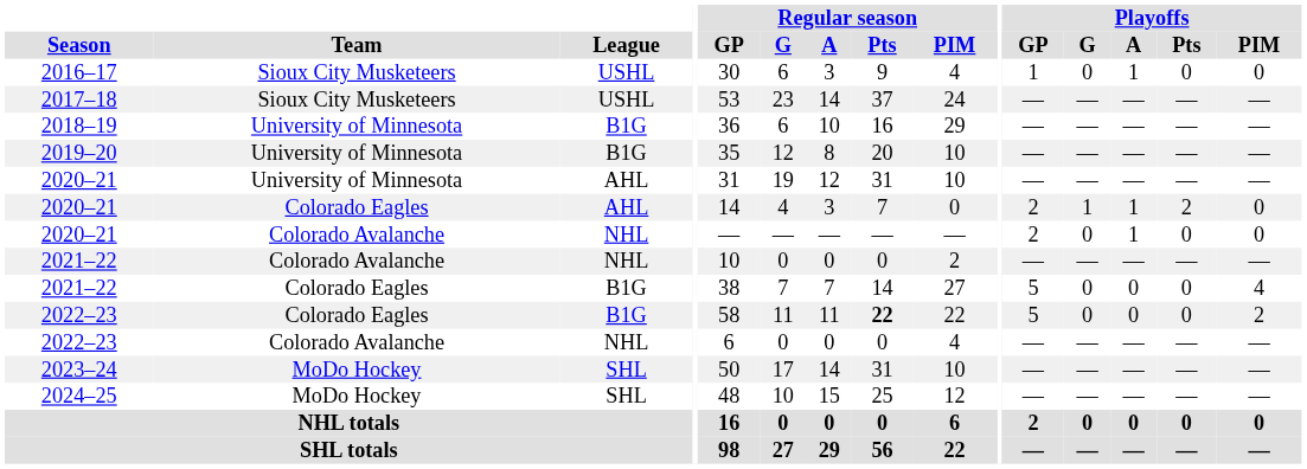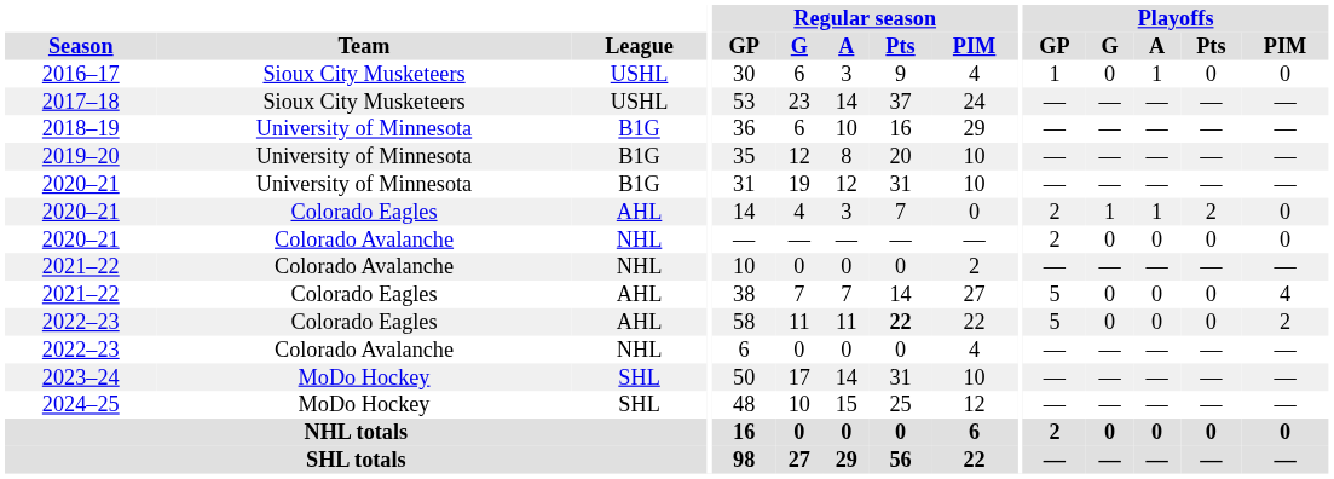2020–21 / University of Minnesota | League: AHL -> B1G
2020–21 / Colorado Avalanche | Playoffs / A: 1 -> 0
2021–22 / Colorado Eagles | League: B1G -> AHL
2022–23 / Colorado Eagles | League: B1G -> AHL
